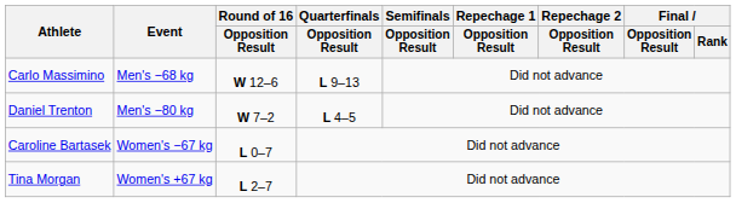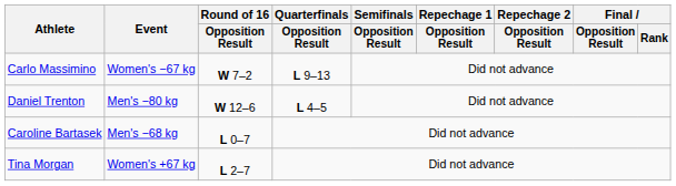Carlo Massimino | Event: Men's −68 kg -> Women's −67 kg
Carlo Massimino | Round of 16 / Opposition Result: W 12–6 -> W 7–2
Daniel Trenton | Round of 16 / Opposition Result: W 7–2 -> W 12–6
Caroline Bartasek | Event: Women's −67 kg -> Men's −68 kg
